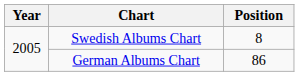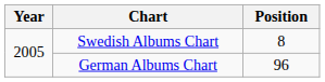German Albums Chart | Position: 86 -> 96
